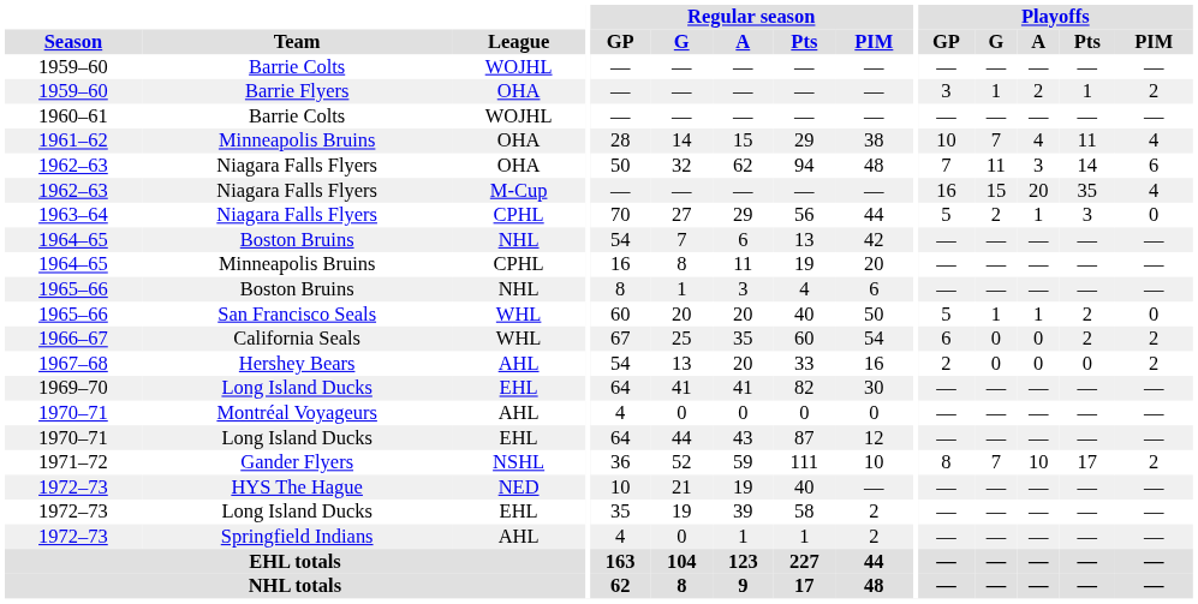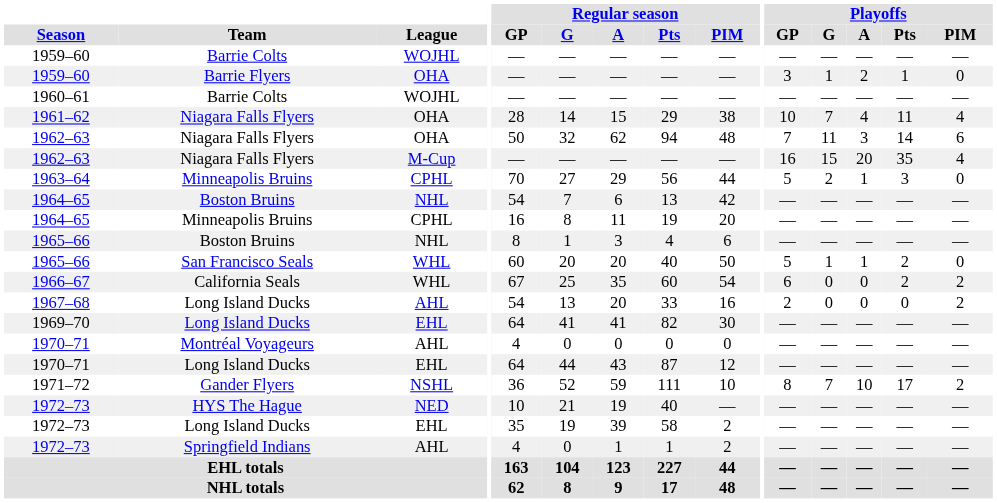1959–60 / OHA | Playoffs / PIM: 2 -> 0
1961–62 | Team: Minneapolis Bruins -> Niagara Falls Flyers
1963–64 | Team: Niagara Falls Flyers -> Minneapolis Bruins
1967–68 | Team: Hershey Bears -> Long Island Ducks
